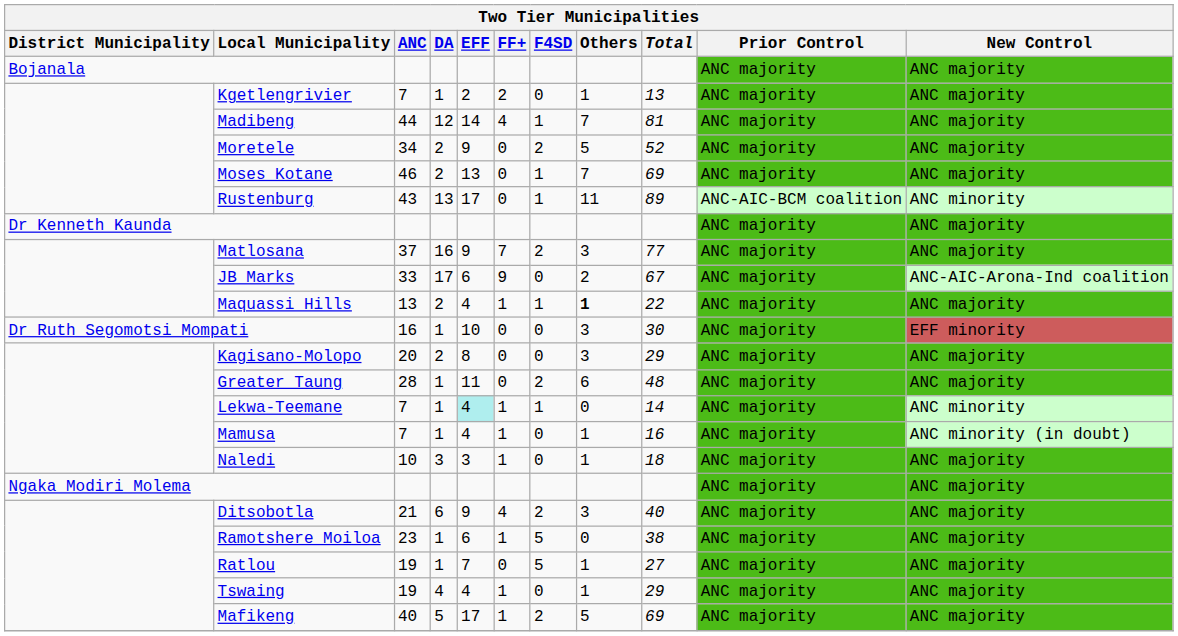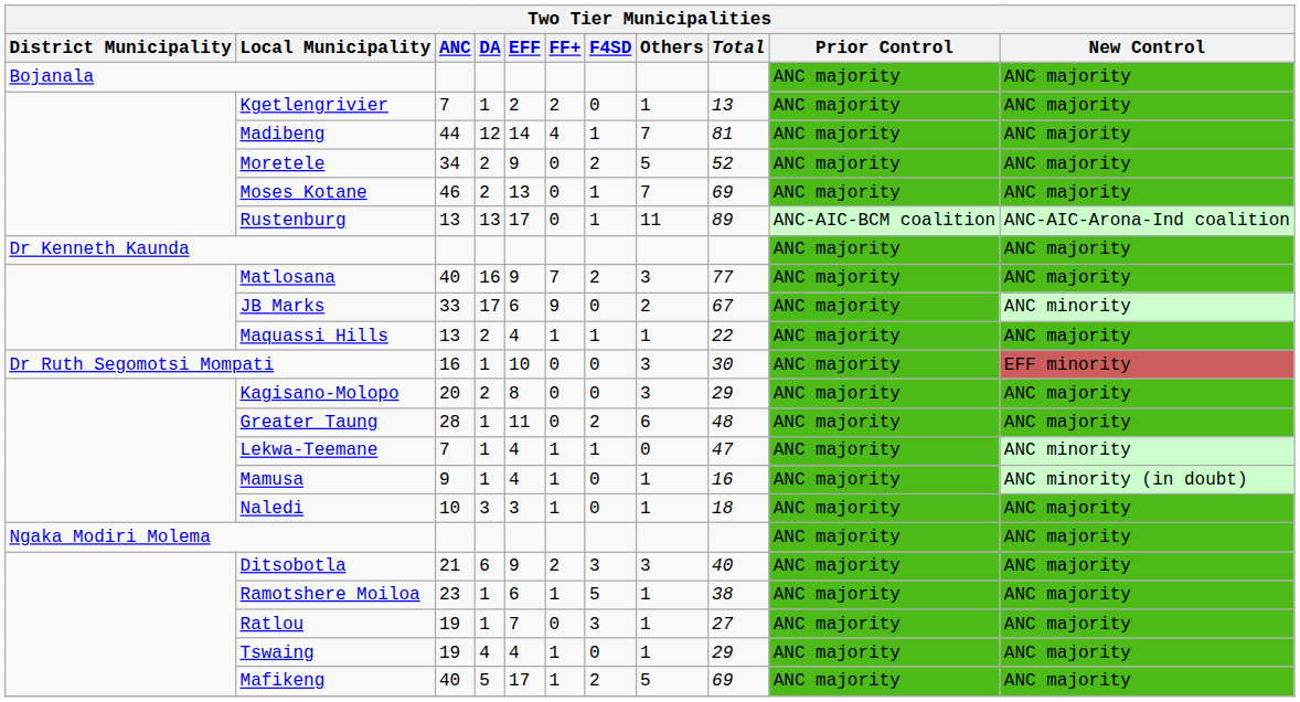Rustenburg | ANC: 43 -> 13
Rustenburg | New Control: ANC minority -> ANC-AIC-Arona-Ind coalition
Matlosana | ANC: 37 -> 40
JB Marks | New Control: ANC-AIC-Arona-Ind coalition -> ANC minority
Maquassi Hills | Others: bold -> normal
Lekwa-Teemane | EFF: paleturquoise background -> no background
Lekwa-Teemane | Total: 14 -> 47
Mamusa | ANC: 7 -> 9
Ditsobotla | FF+: 4 -> 2
Ditsobotla | F4SD: 2 -> 3
Ramotshere Moiloa | Others: 0 -> 1
Ratlou | F4SD: 5 -> 3
